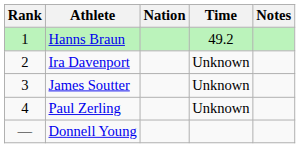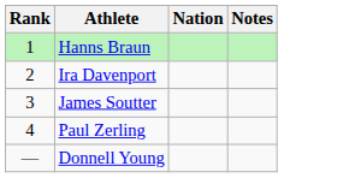- column: Time | 49.2 | Unknown | Unknown | Unknown
